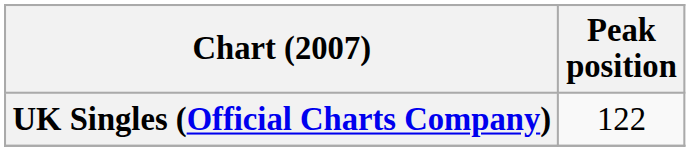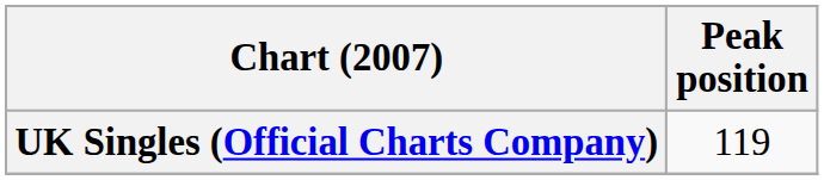UK Singles (Official Charts Company) | Peak position: 122 -> 119
